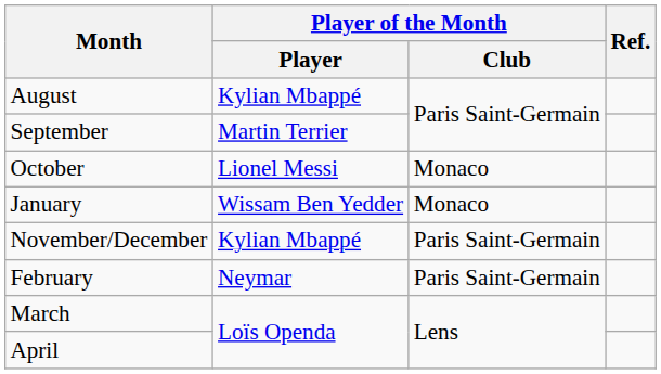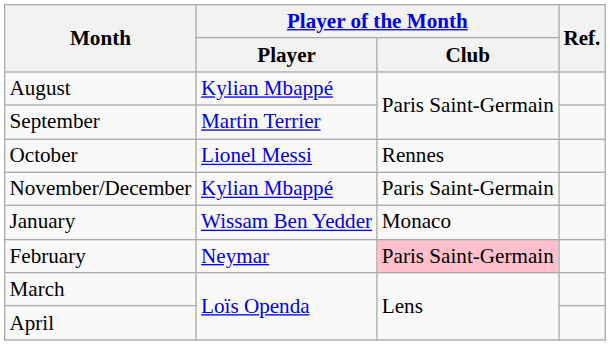October | Player of the Month / Club: Monaco -> Rennes
rows swapped: November/December <-> January
February | Player of the Month / Club: no background -> pink background
